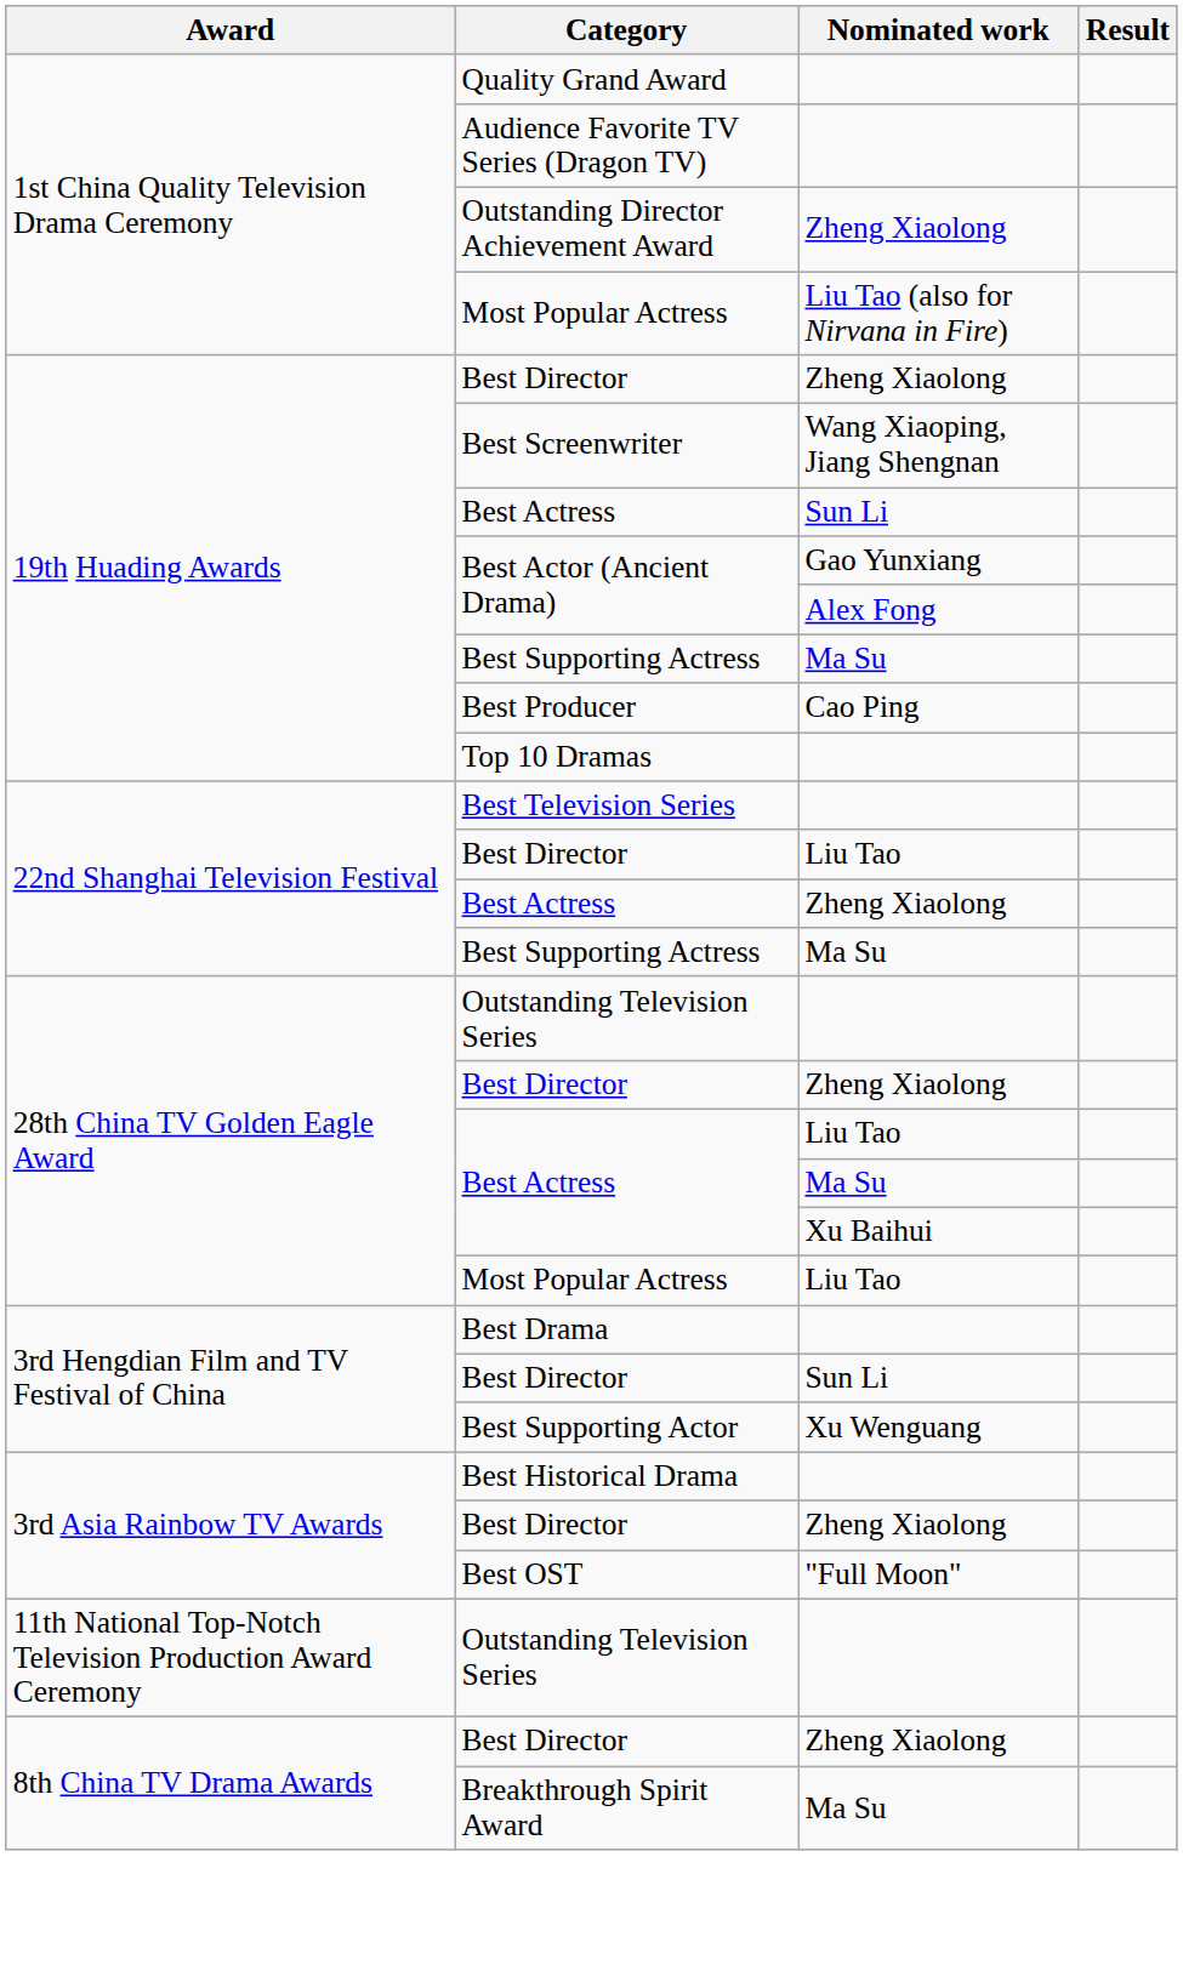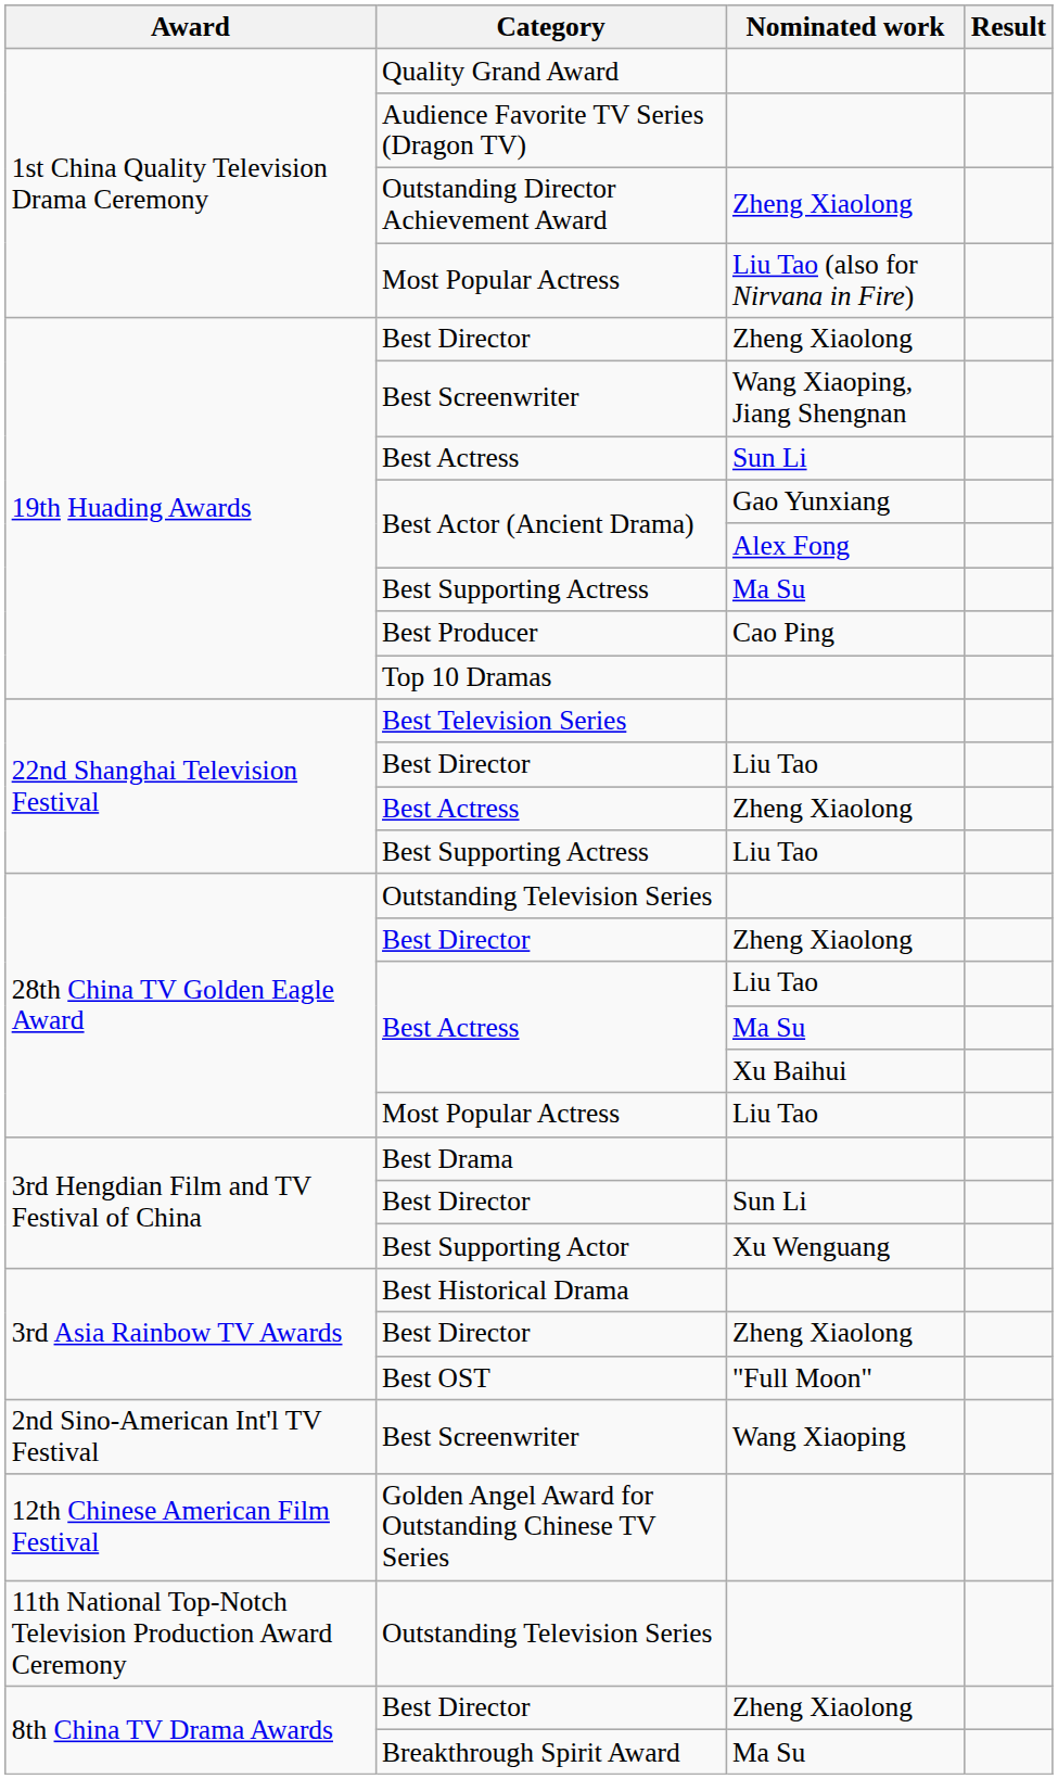22nd Shanghai Television Festival / Best Supporting Actress | Nominated work: Ma Su -> Liu Tao
+ row: 2nd Sino-American Int'l TV Festival | Best Screenwriter | Wang Xiaoping
+ row: 12th Chinese American Film Festival | Golden Angel Award for Outstanding Chinese TV Series
